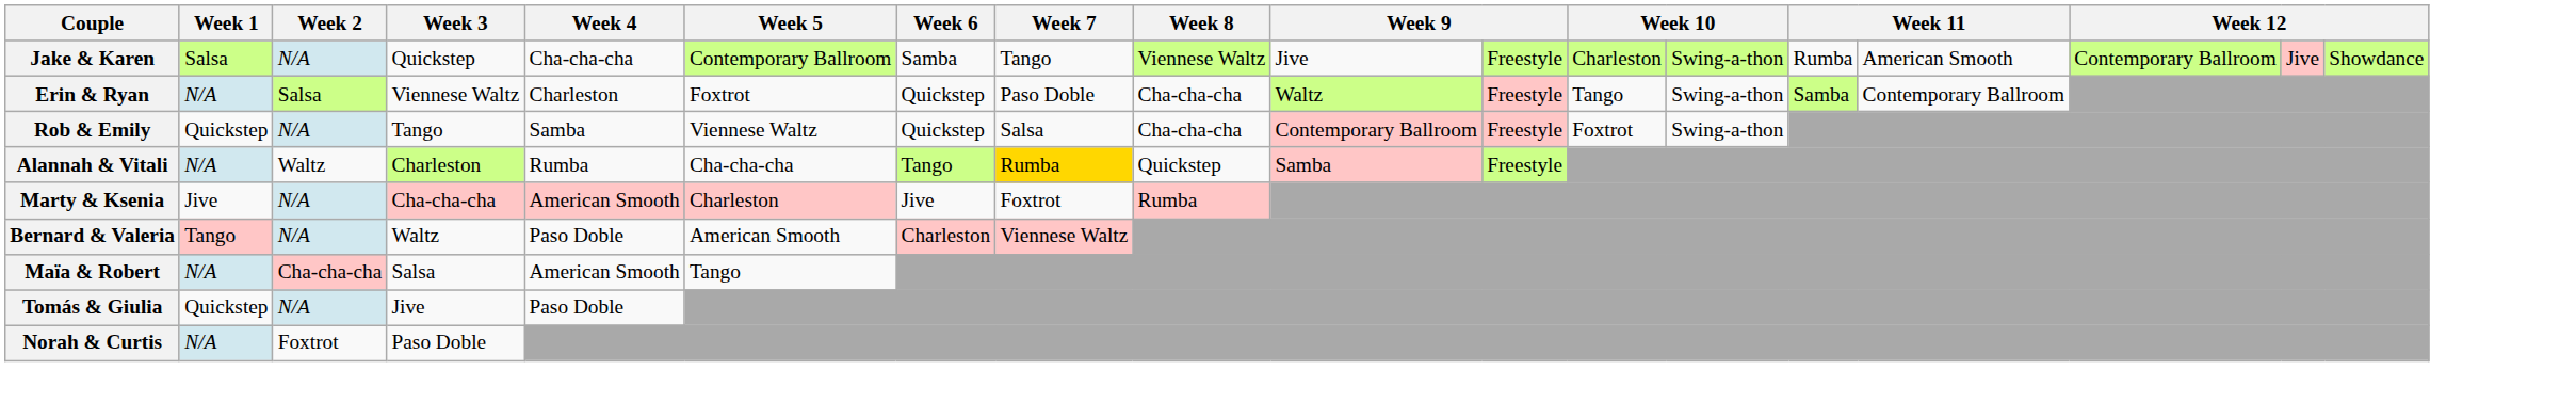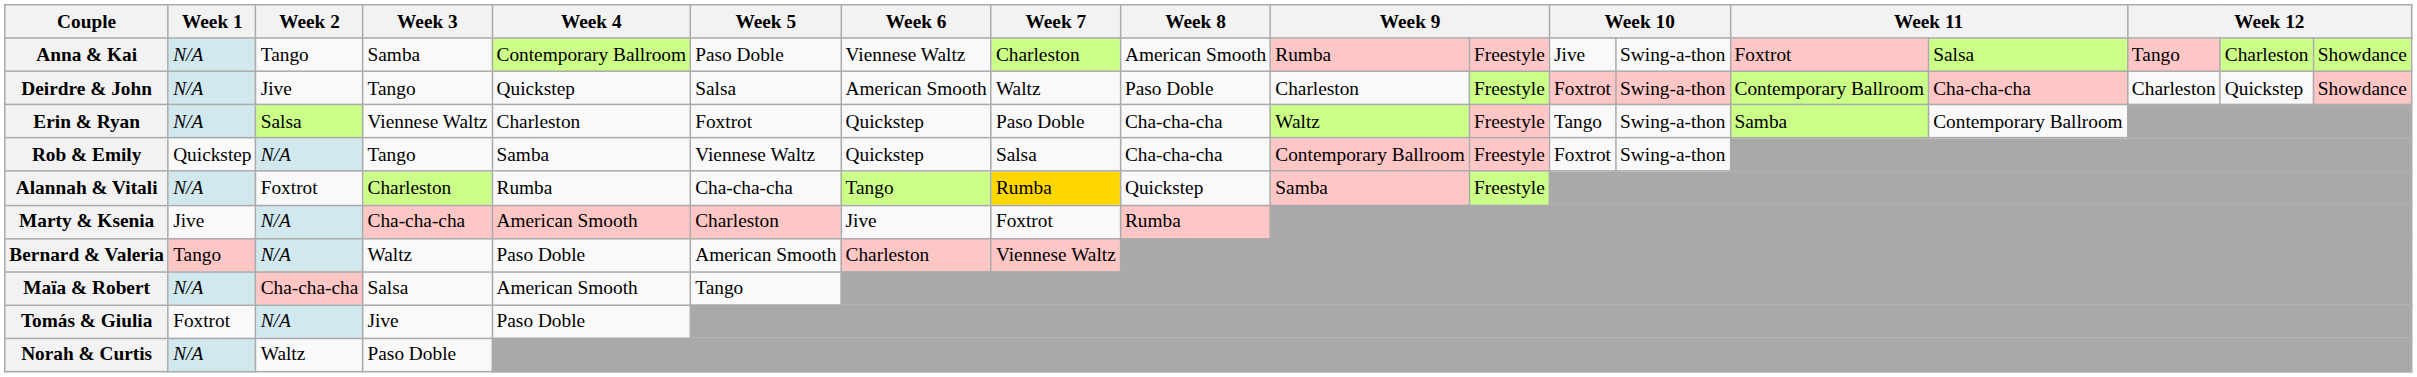- row: Jake & Karen | Salsa | N/A | Quickstep | Cha-cha-cha | Contemporary Ballroom | Samba | Tango | Viennese Waltz | Jive | Freestyle | Charleston | Swing-a-thon | Rumba | American Smooth | Contemporary Ballroom | Jive | Showdance
+ row: Anna & Kai | N/A | Tango | Samba | Contemporary Ballroom | Paso Doble | Viennese Waltz | Charleston | American Smooth | Rumba | Freestyle | Jive | Swing-a-thon | Foxtrot | Salsa | Tango | Charleston | Showdance
+ row: Deirdre & John | N/A | Jive | Tango | Quickstep | Salsa | American Smooth | Waltz | Paso Doble | Charleston | Freestyle | Foxtrot | Swing-a-thon | Contemporary Ballroom | Cha-cha-cha | Charleston | Quickstep | Showdance
Alannah & Vitali | Week 2: Waltz -> Foxtrot
Tomás & Giulia | Week 1: Quickstep -> Foxtrot
Norah & Curtis | Week 2: Foxtrot -> Waltz
